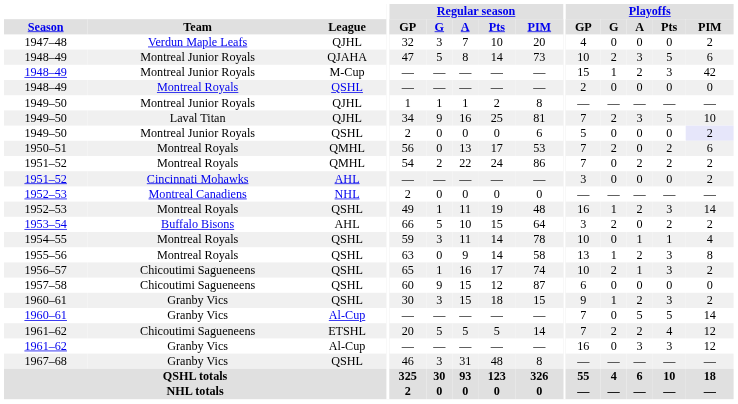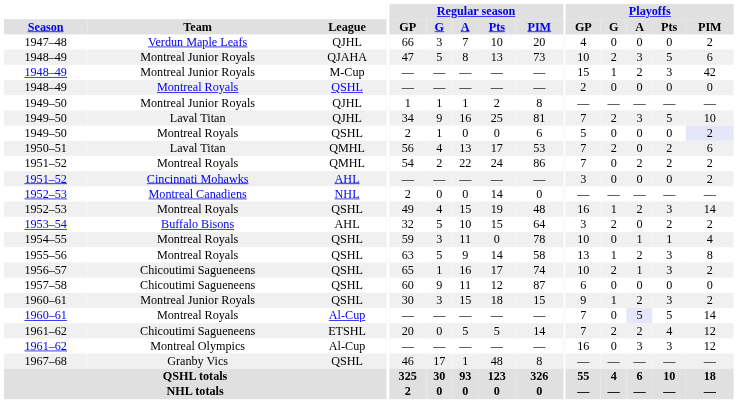1947–48 | Regular season / GP: 32 -> 66
1948–49 / QJAHA | Regular season / Pts: 14 -> 13
1949–50 / QSHL | Team: Montreal Junior Royals -> Montreal Royals
1949–50 / QSHL | Regular season / G: 0 -> 1
1950–51 | Team: Montreal Royals -> Laval Titan
1950–51 | Regular season / G: 0 -> 4
1952–53 / NHL | Regular season / Pts: 0 -> 14
1952–53 / QSHL | Regular season / G: 1 -> 4
1952–53 / QSHL | Regular season / A: 11 -> 15
1953–54 | Regular season / GP: 66 -> 32
1954–55 | Regular season / Pts: 14 -> 0
1955–56 | Regular season / G: 0 -> 5
1957–58 | Regular season / A: 15 -> 11
1960–61 / QSHL | Team: Granby Vics -> Montreal Junior Royals
1960–61 / Al-Cup | Team: Granby Vics -> Montreal Royals
1960–61 / Al-Cup | Playoffs / A: no background -> lavender background
1961–62 / ETSHL | Regular season / G: 5 -> 0
1961–62 / Al-Cup | Team: Granby Vics -> Montreal Olympics
1967–68 | Regular season / G: 3 -> 17
1967–68 | Regular season / A: 31 -> 1
